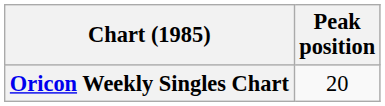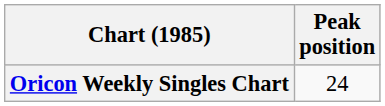Oricon Weekly Singles Chart | Peak position: 20 -> 24
